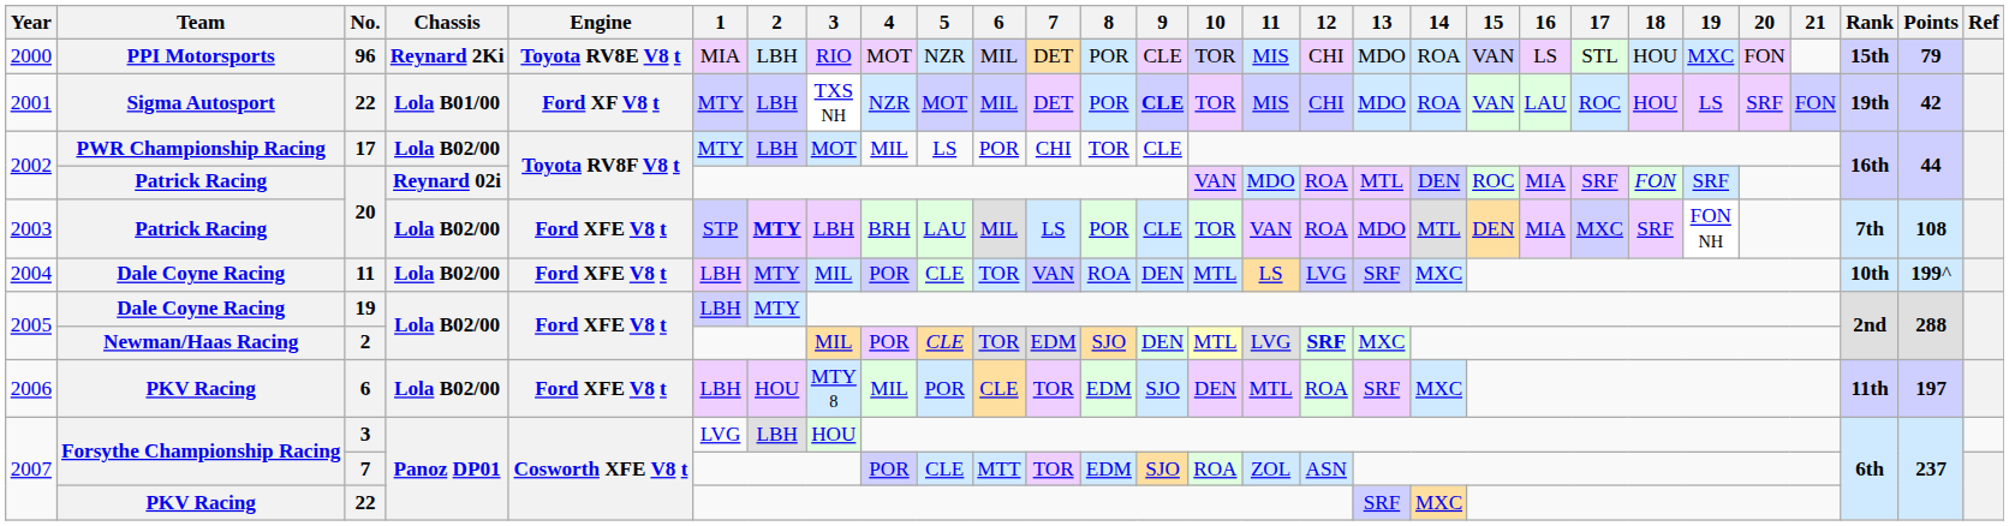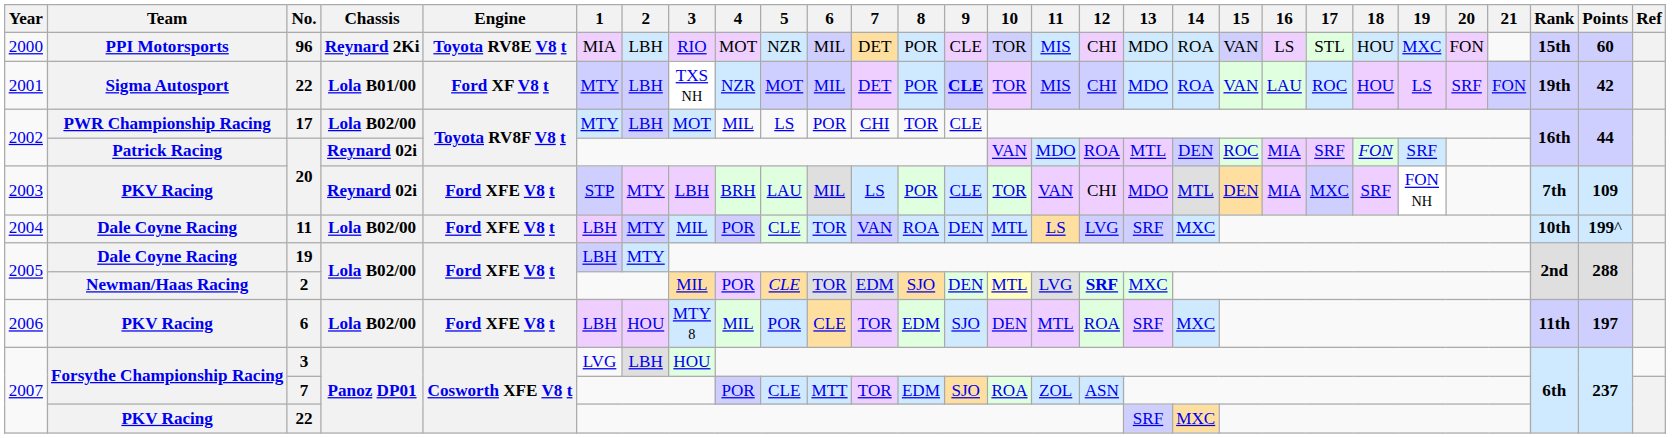96 | Points: 79 -> 60
2003 / 20 | Team: Patrick Racing -> PKV Racing
2003 / 20 | Chassis: Lola B02/00 -> Reynard 02i
2003 / 20 | 2: bold -> normal
2003 / 20 | 12: ROA -> CHI
2003 / 20 | Points: 108 -> 109
